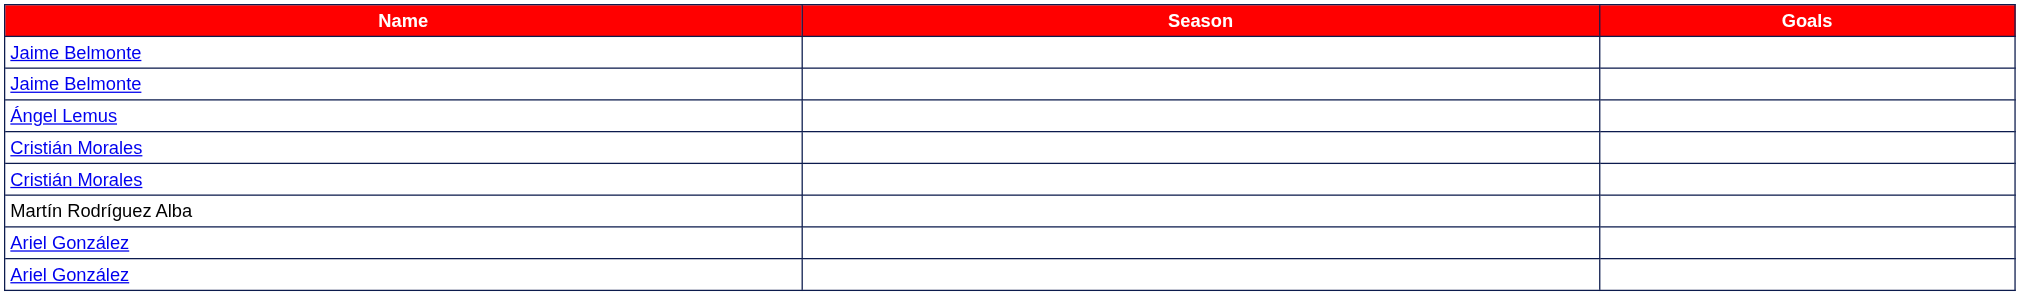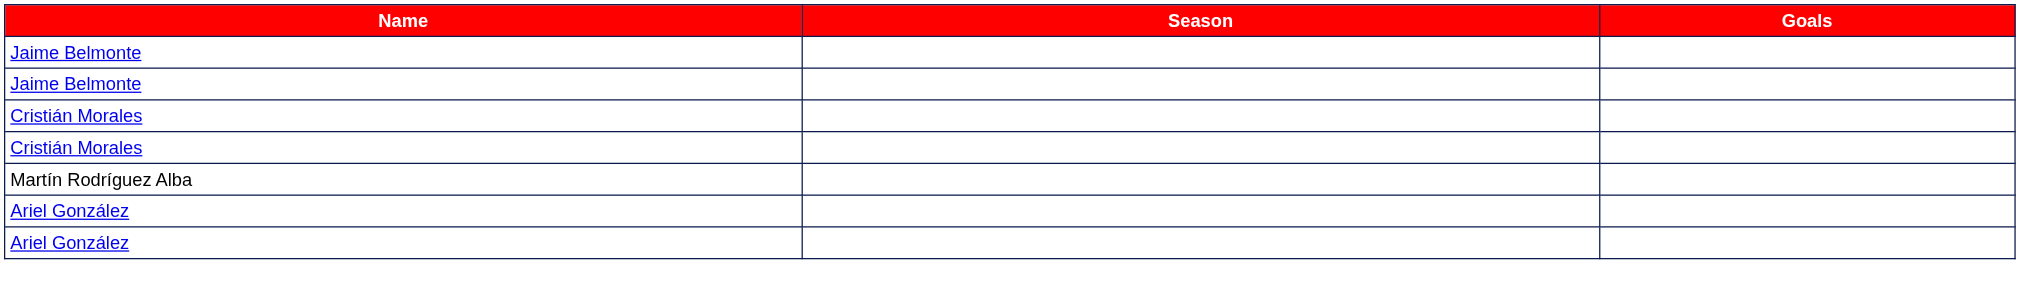- row: Ángel Lemus
